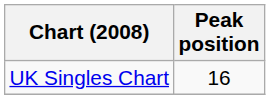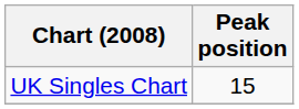UK Singles Chart | Peak position: 16 -> 15
